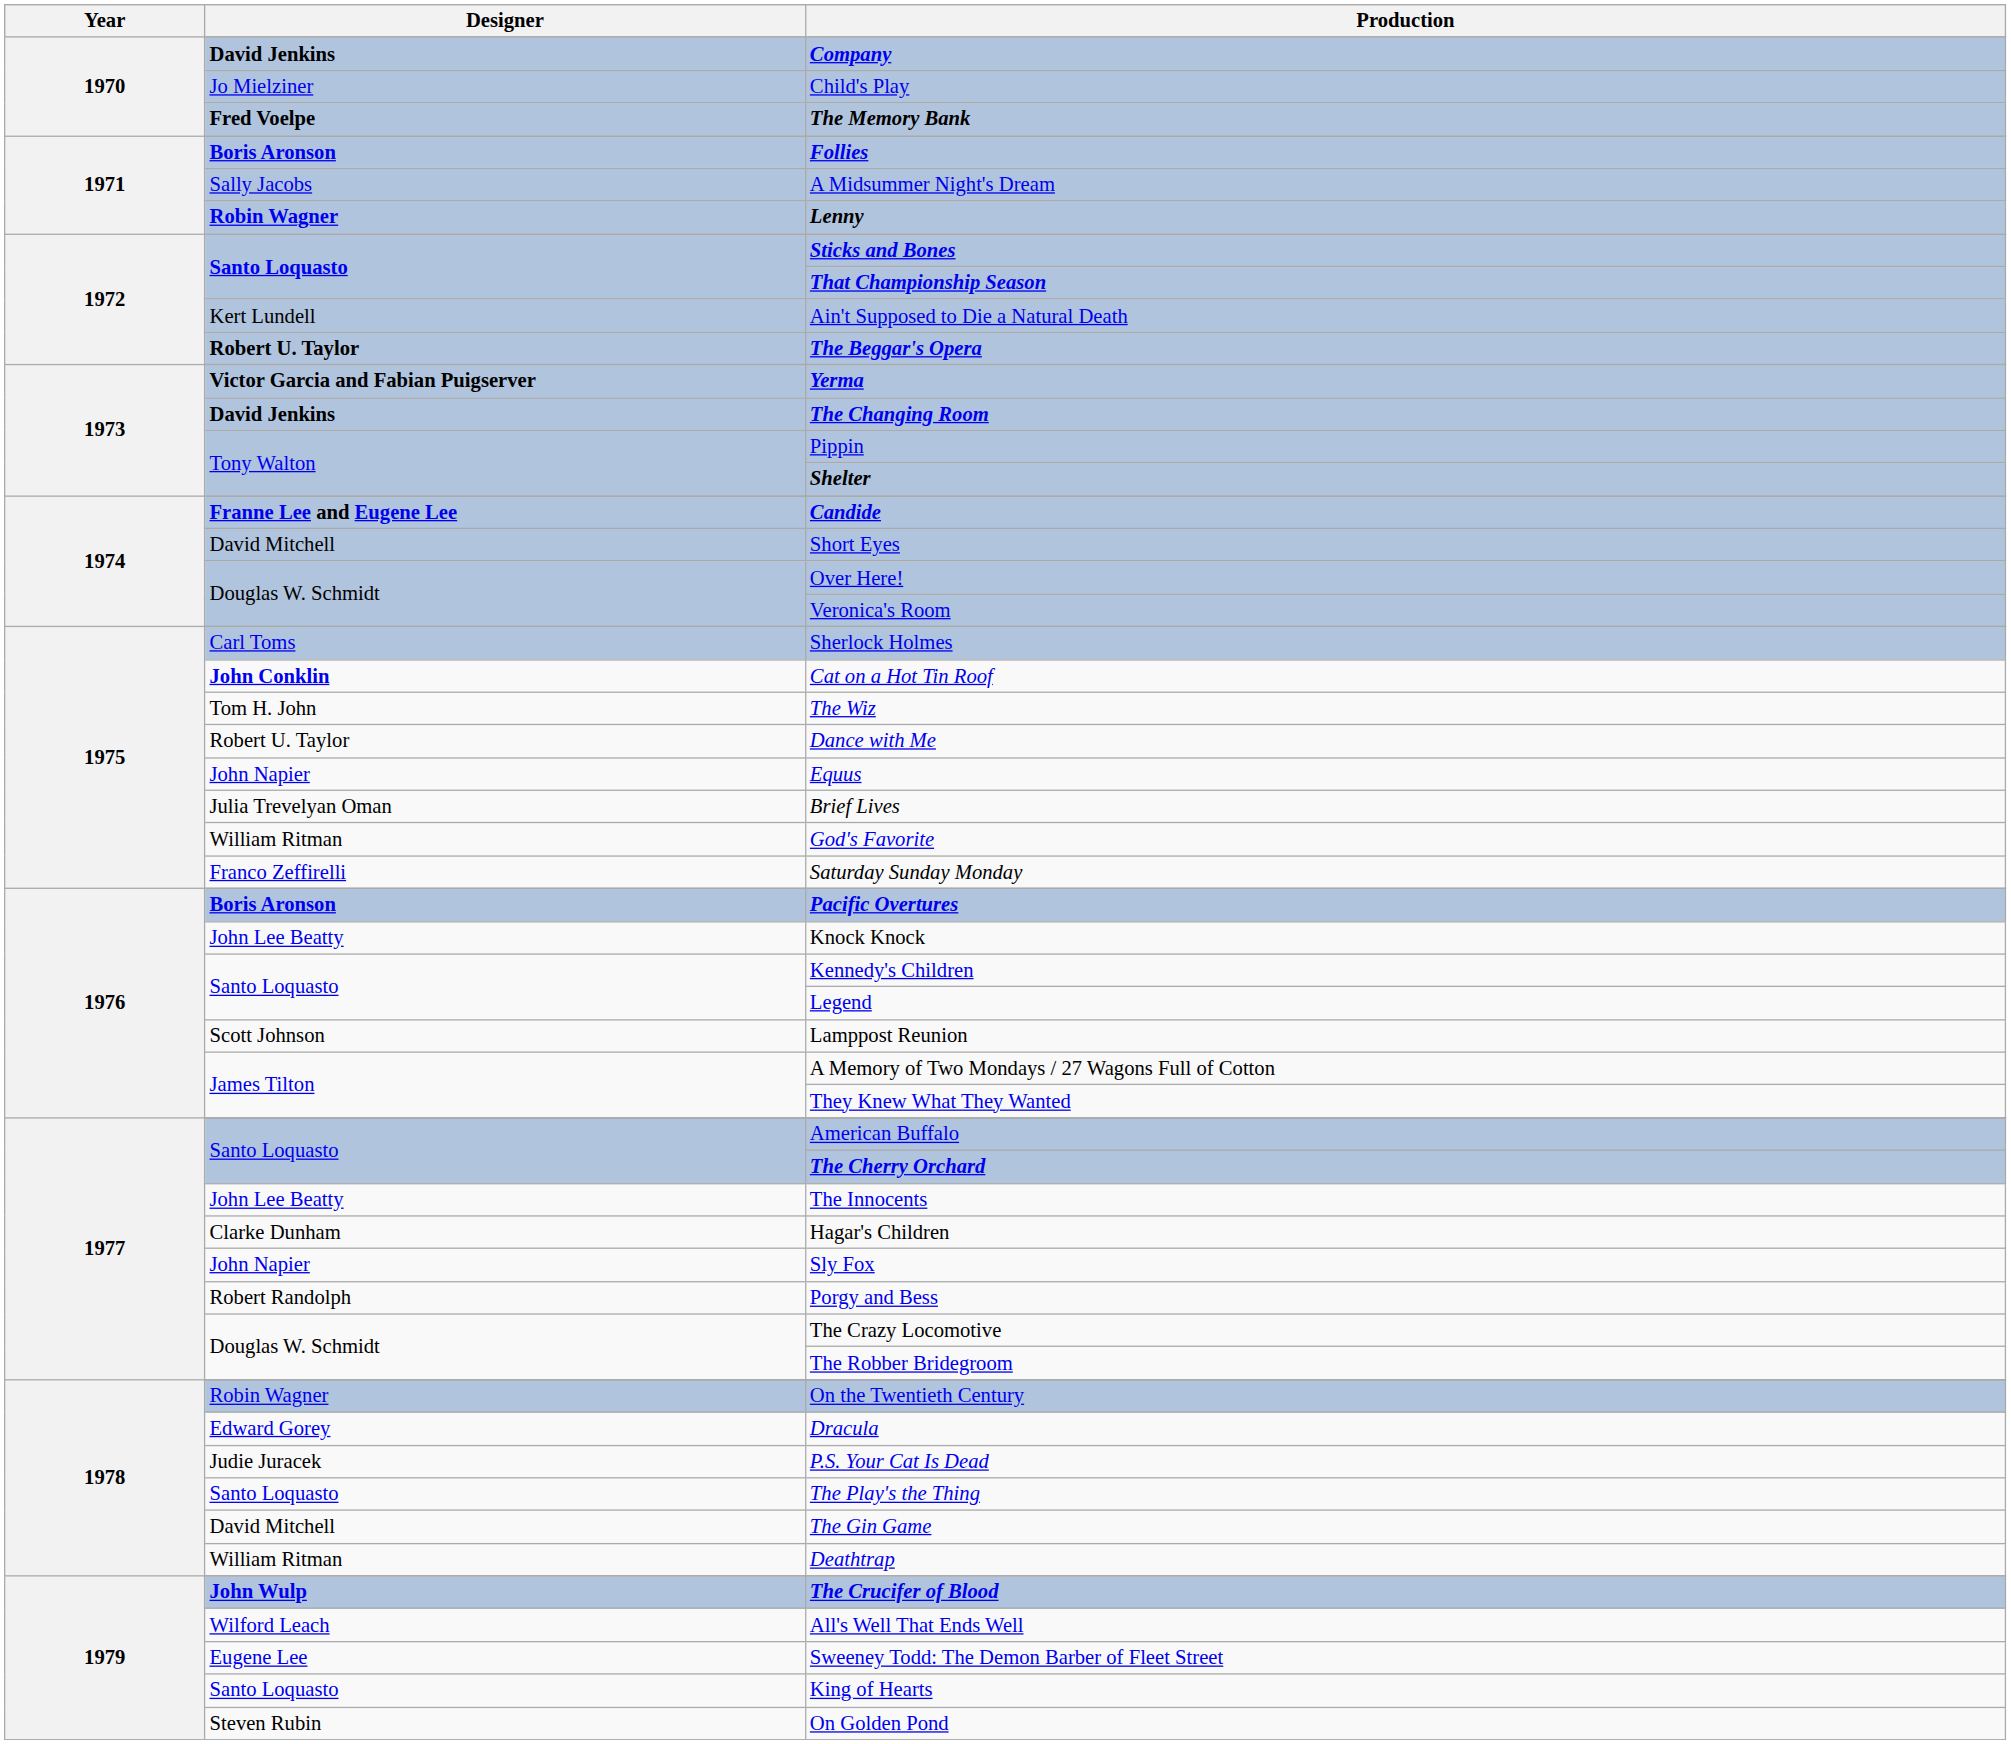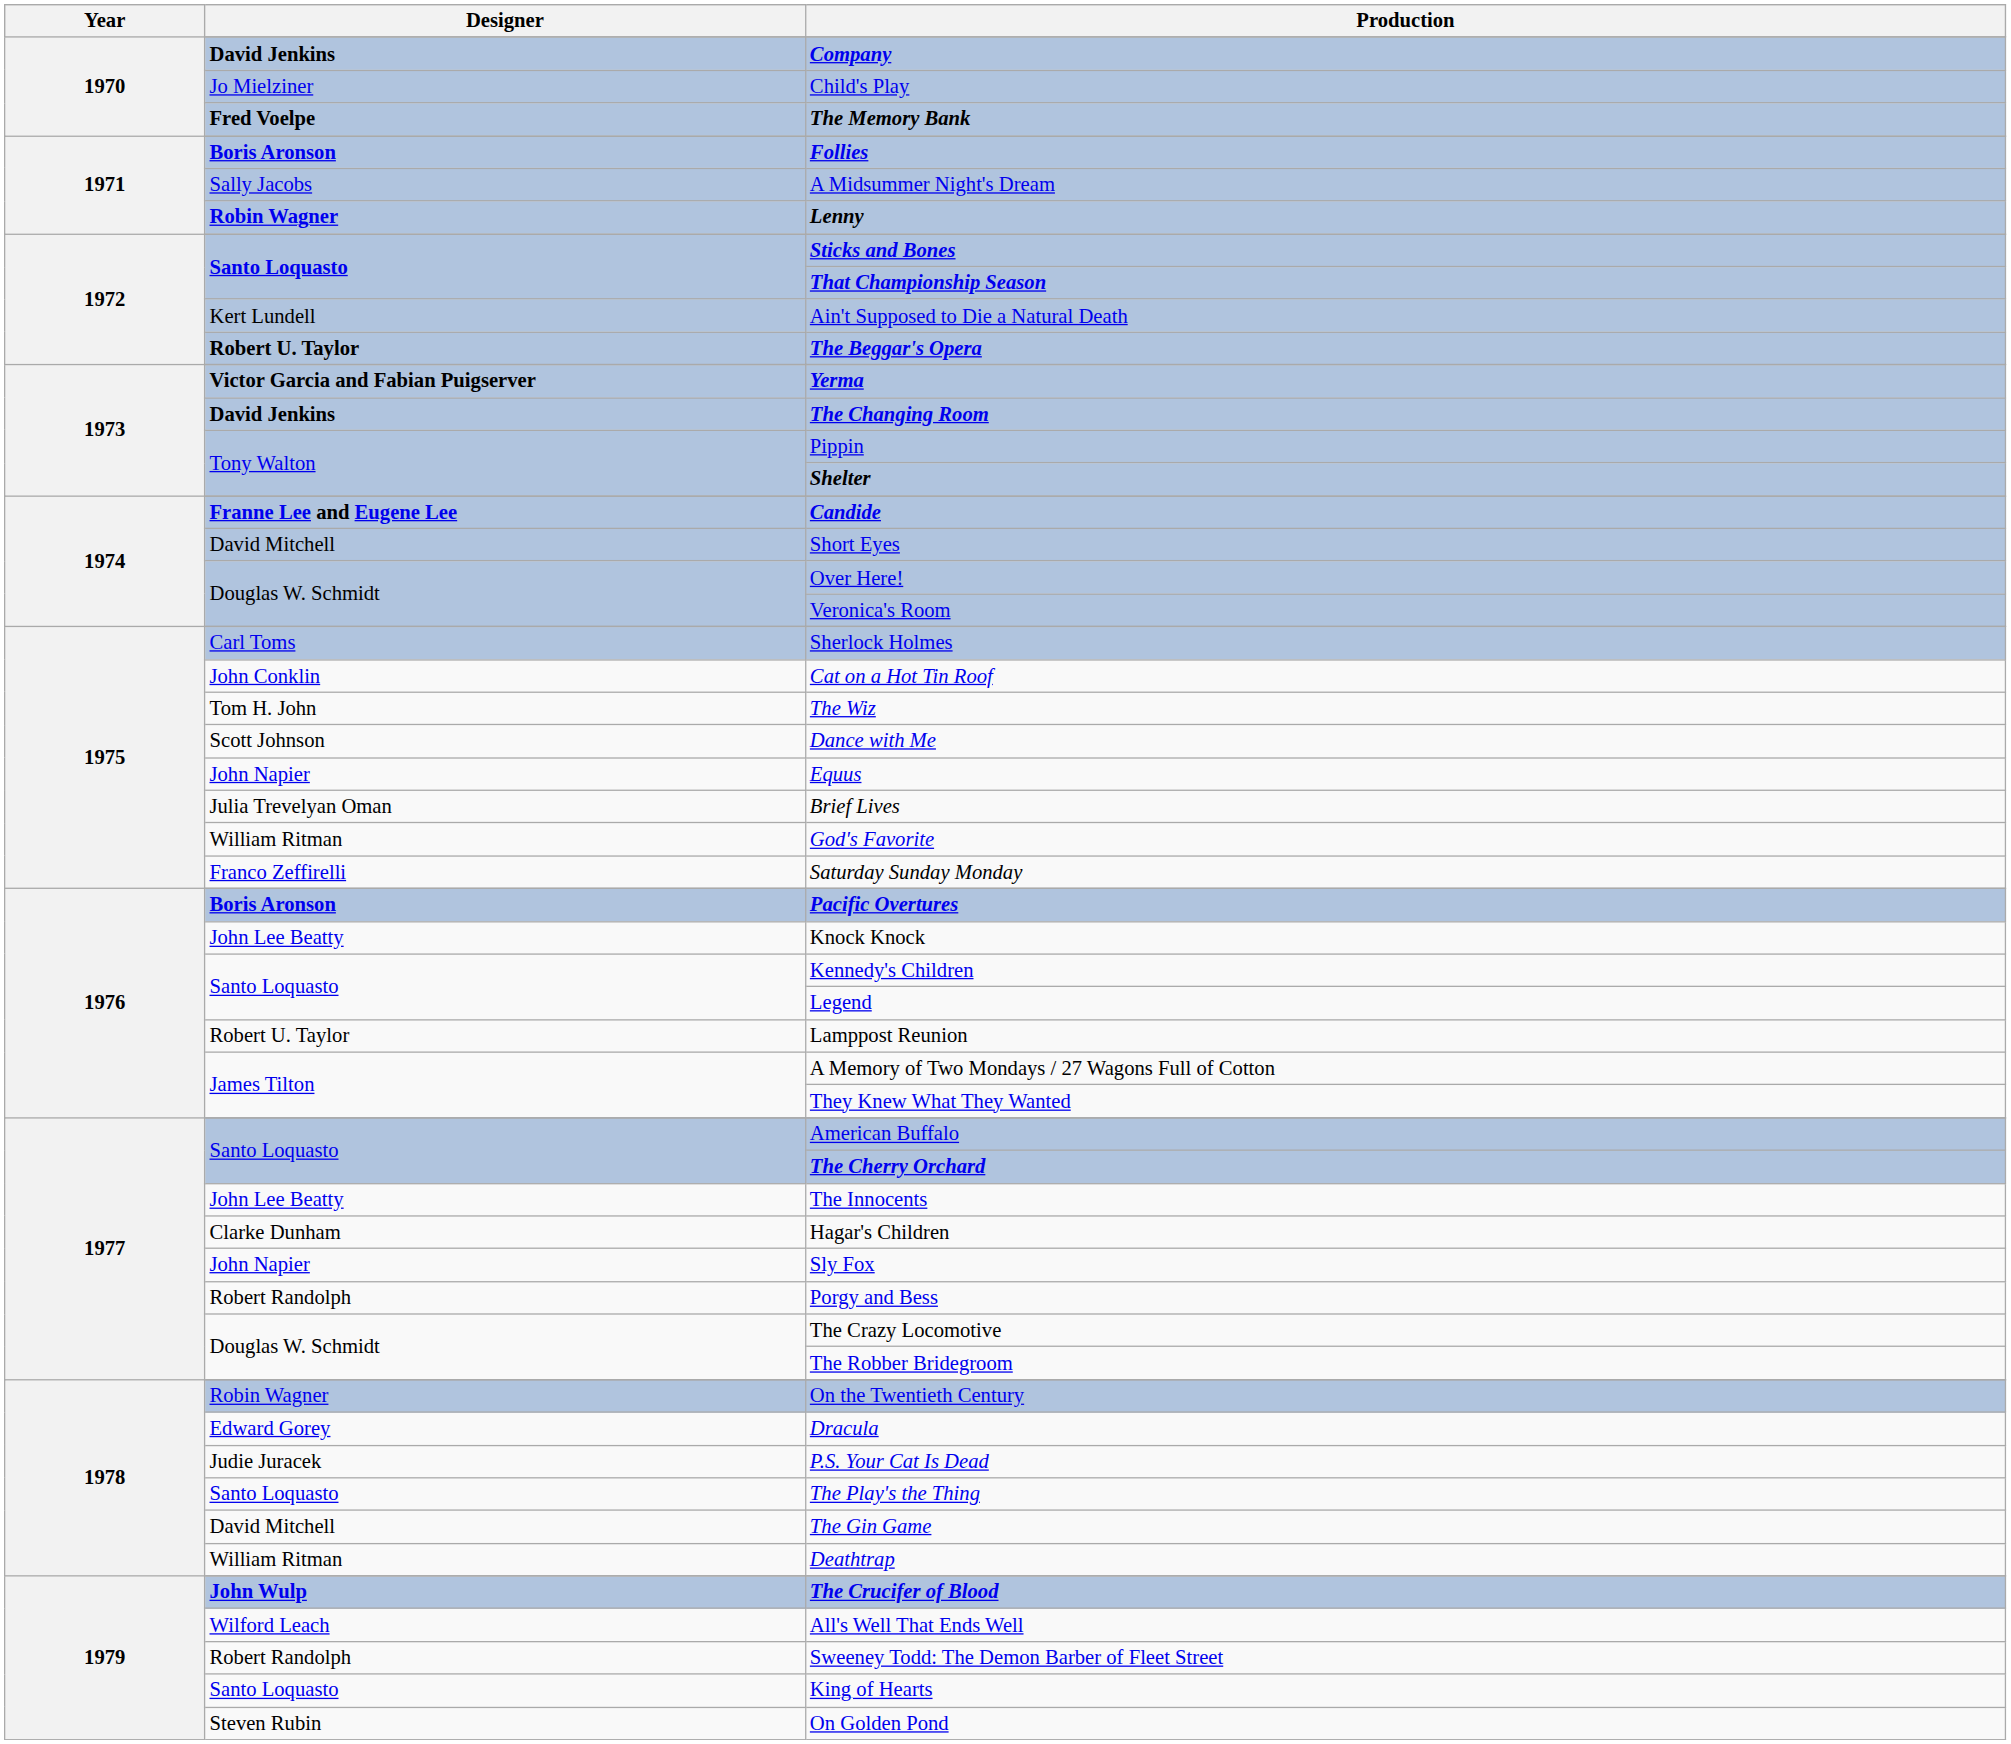Cat on a Hot Tin Roof | Designer: bold -> normal
Dance with Me | Designer: Robert U. Taylor -> Scott Johnson
Lamppost Reunion | Designer: Scott Johnson -> Robert U. Taylor
Sweeney Todd: The Demon Barber of Fleet Street | Designer: Eugene Lee -> Robert Randolph
